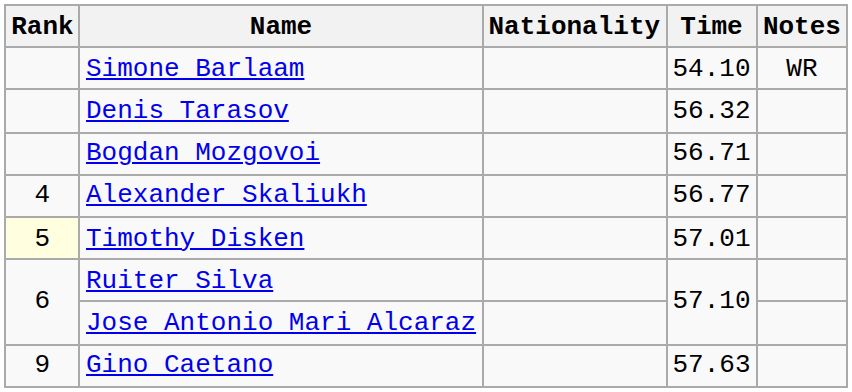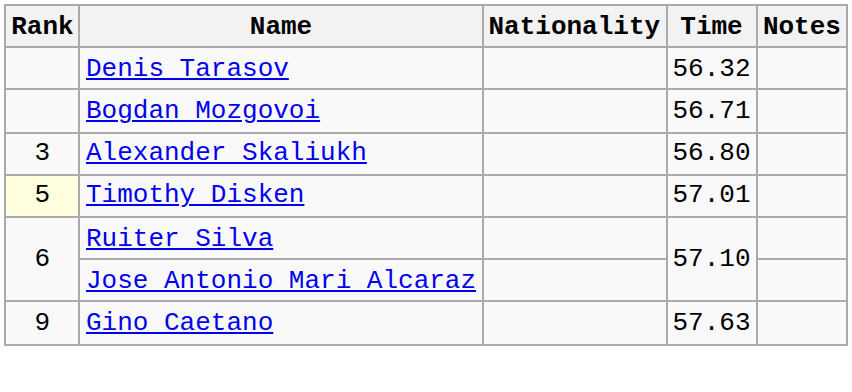- row: Simone Barlaam | 54.10 | WR
Alexander Skaliukh | Rank: 4 -> 3
Alexander Skaliukh | Time: 56.77 -> 56.80
